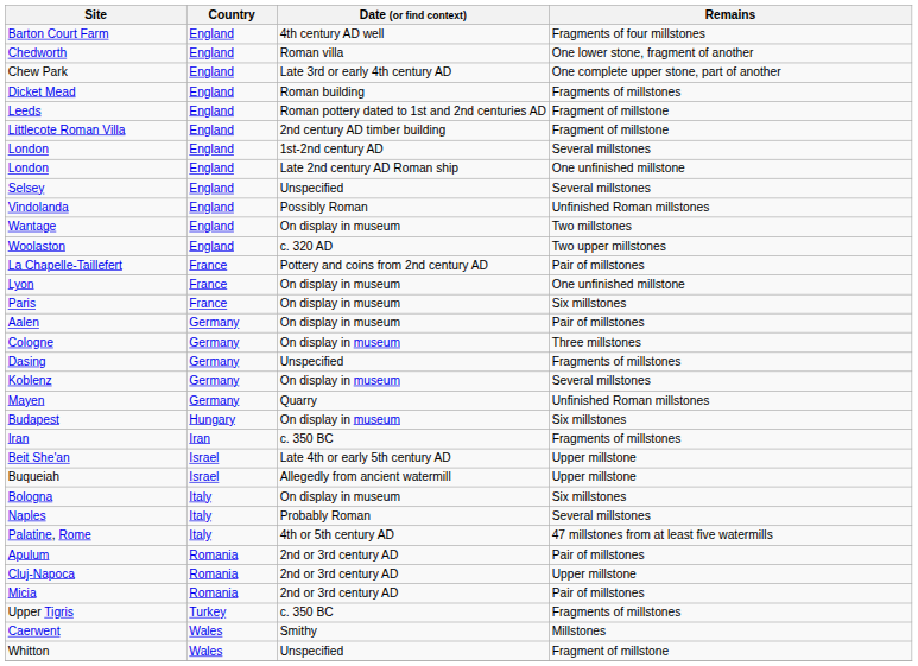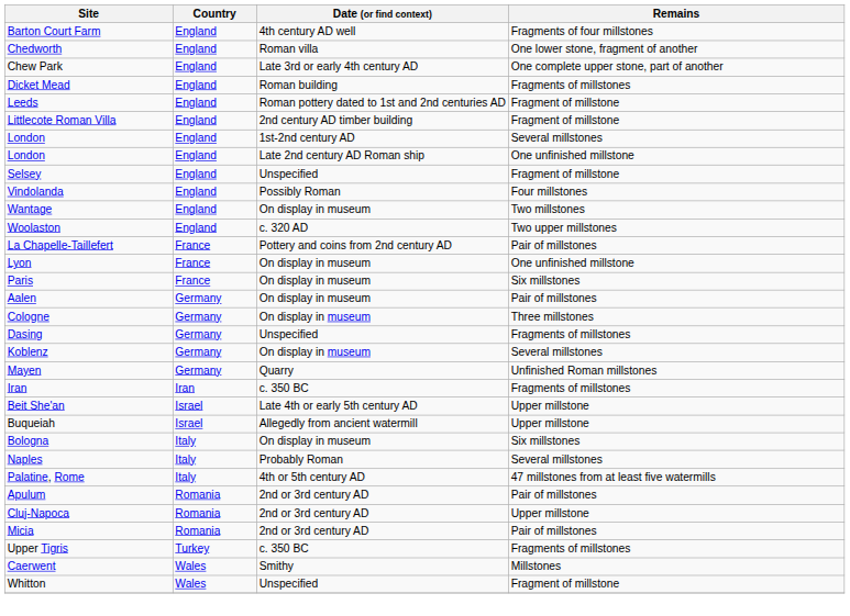Selsey | Remains: Several millstones -> Fragment of millstone
Vindolanda | Remains: Unfinished Roman millstones -> Four millstones
- row: Budapest | Hungary | On display in museum | Six millstones
